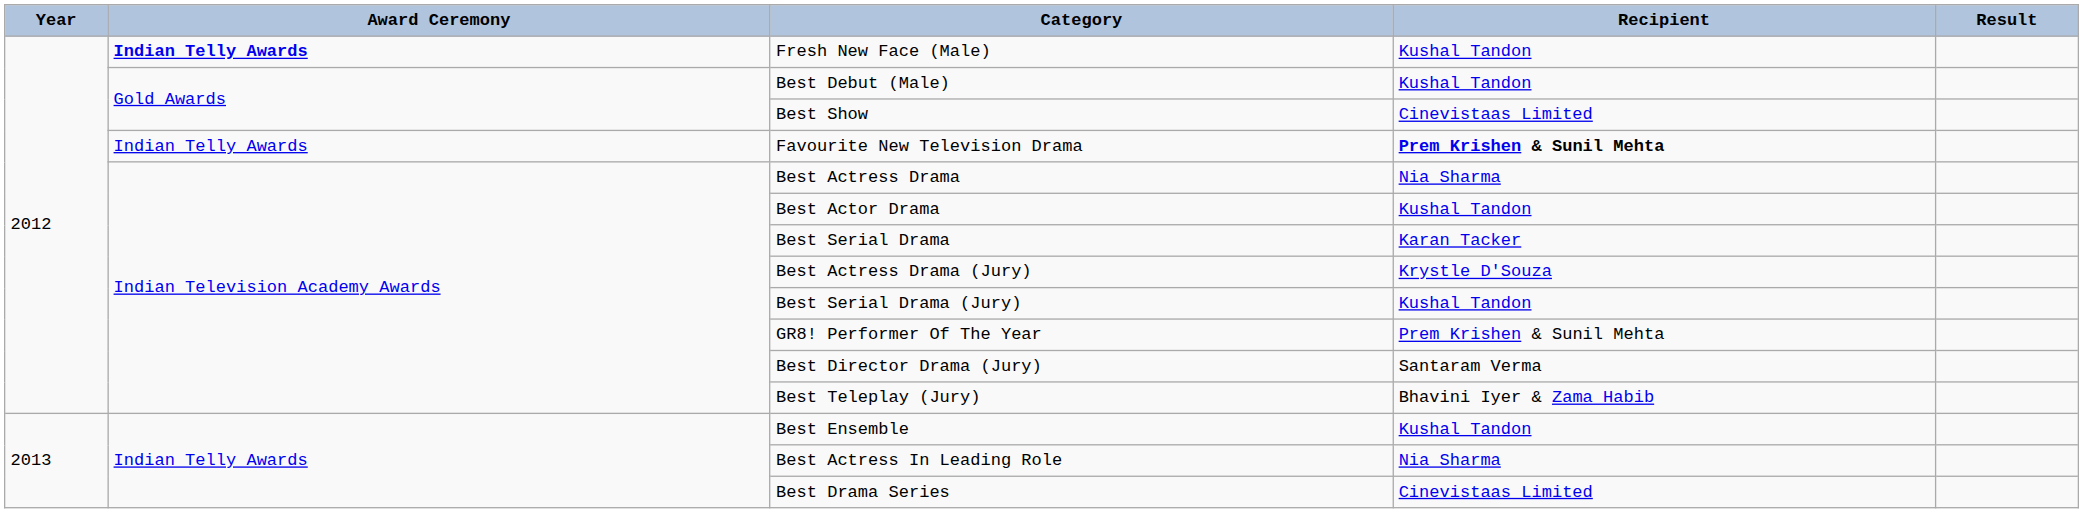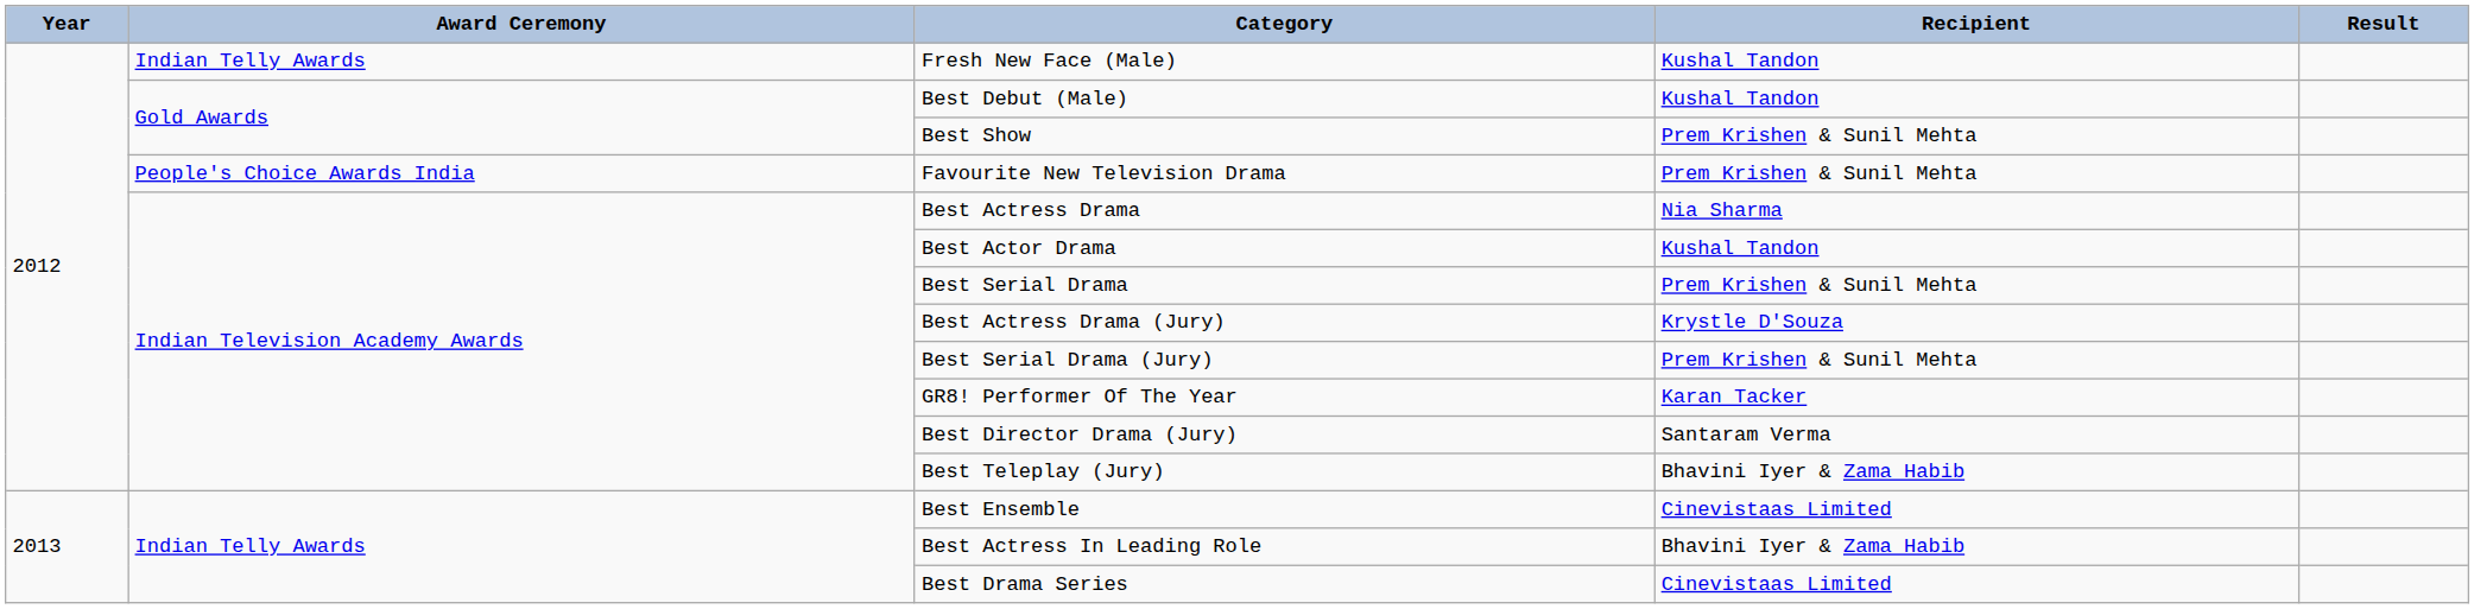Fresh New Face (Male) | Award Ceremony: bold -> normal
Best Show | Recipient: Cinevistaas Limited -> Prem Krishen & Sunil Mehta
Favourite New Television Drama | Award Ceremony: Indian Telly Awards -> People's Choice Awards India
Favourite New Television Drama | Recipient: bold -> normal
Best Serial Drama | Recipient: Karan Tacker -> Prem Krishen & Sunil Mehta
Best Serial Drama (Jury) | Recipient: Kushal Tandon -> Prem Krishen & Sunil Mehta
GR8! Performer Of The Year | Recipient: Prem Krishen & Sunil Mehta -> Karan Tacker
Best Ensemble | Recipient: Kushal Tandon -> Cinevistaas Limited
Best Actress In Leading Role | Recipient: Nia Sharma -> Bhavini Iyer & Zama Habib
